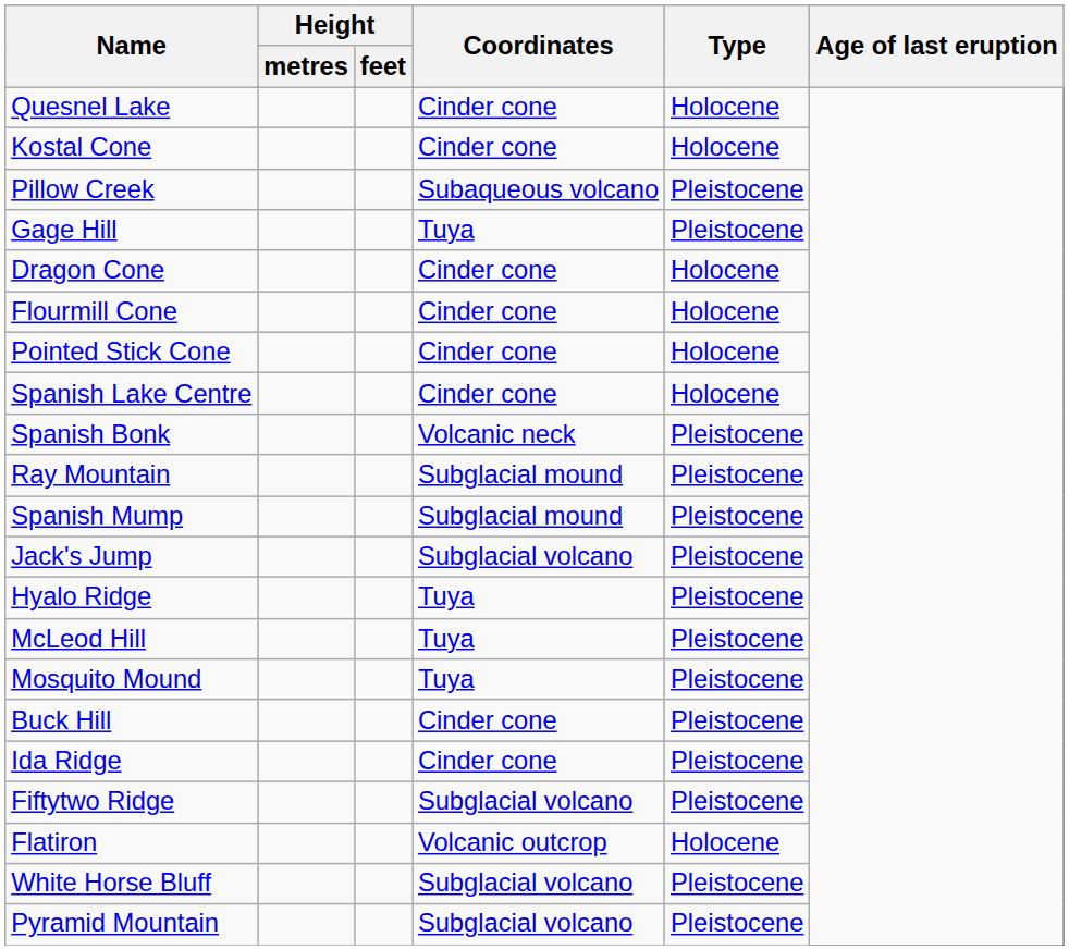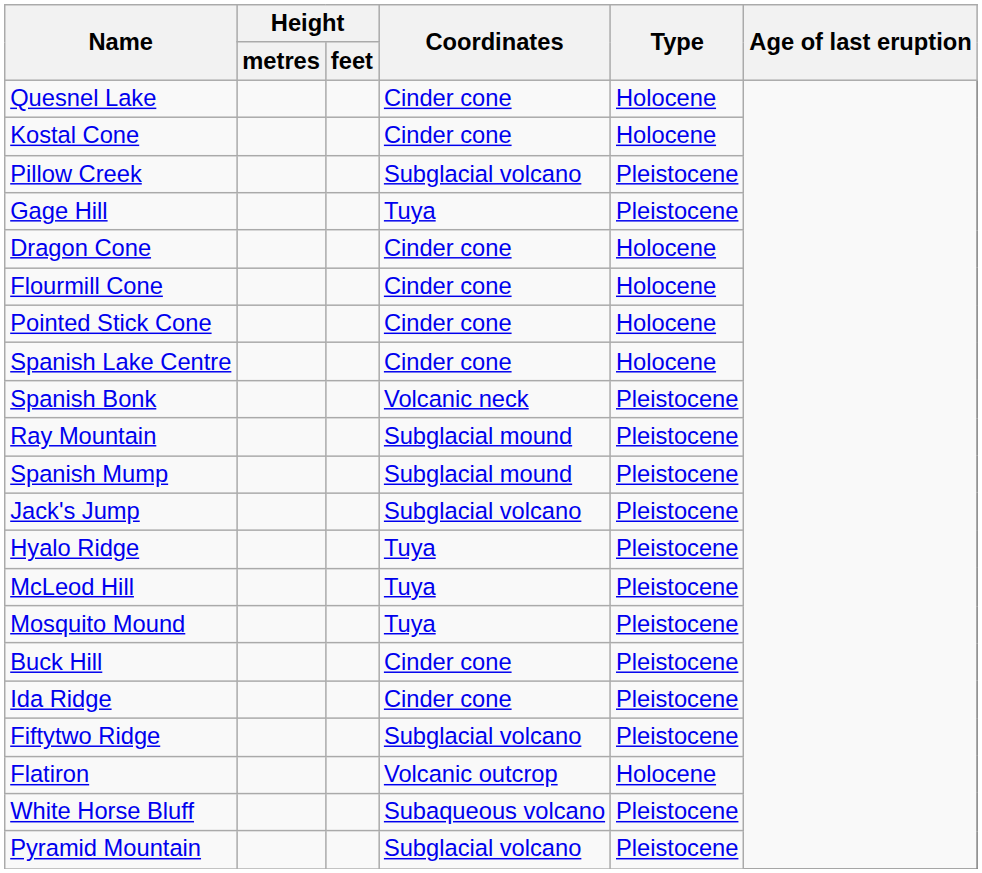Pillow Creek | Coordinates: Subaqueous volcano -> Subglacial volcano
White Horse Bluff | Coordinates: Subglacial volcano -> Subaqueous volcano
